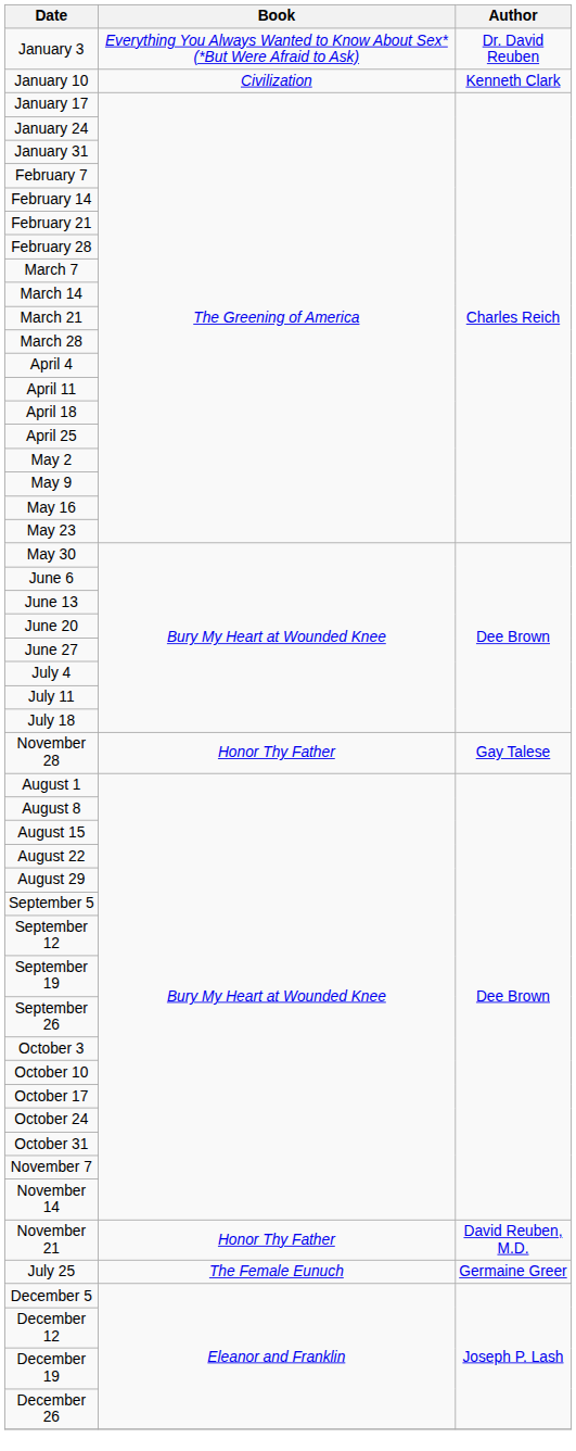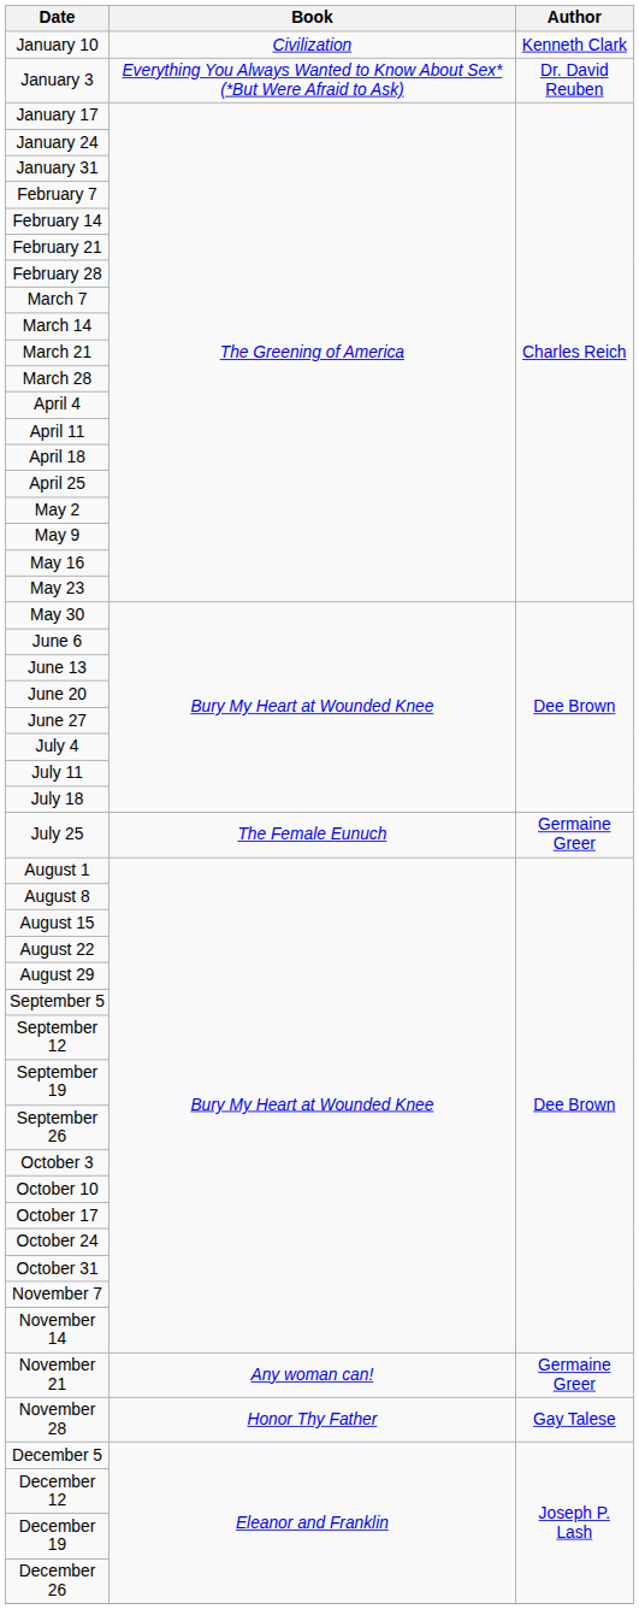rows swapped: January 3 <-> January 10
rows swapped: July 25 <-> November 28
November 21 | Book: Honor Thy Father -> Any woman can!
November 21 | Author: David Reuben, M.D. -> Germaine Greer
